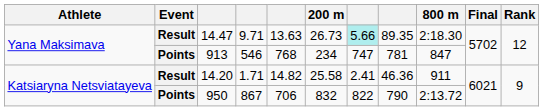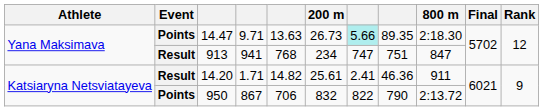14.47 | Event: Result -> Points
913 | Event: Points -> Result
913 | column 4: 546 -> 941
913 | column 8: 781 -> 751
14.20 | 200 m: 25.58 -> 25.61
